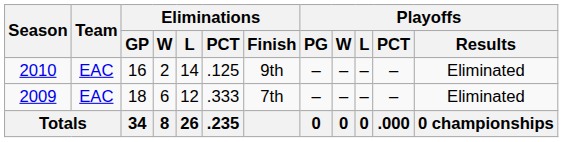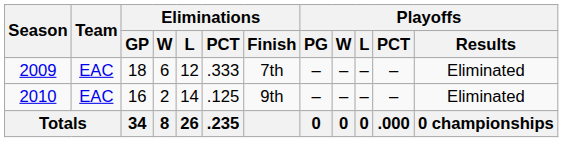rows swapped: 2009 <-> 2010
